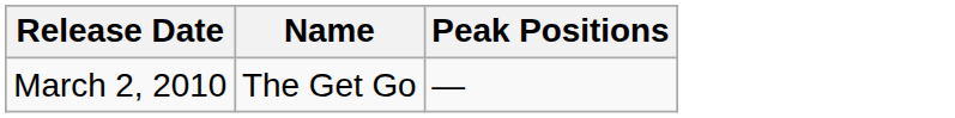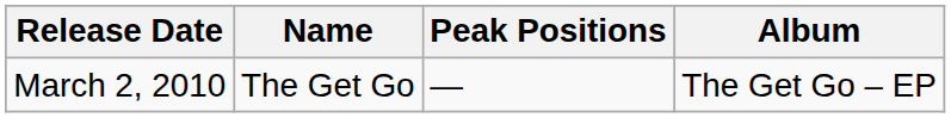+ column: Album | The Get Go – EP
